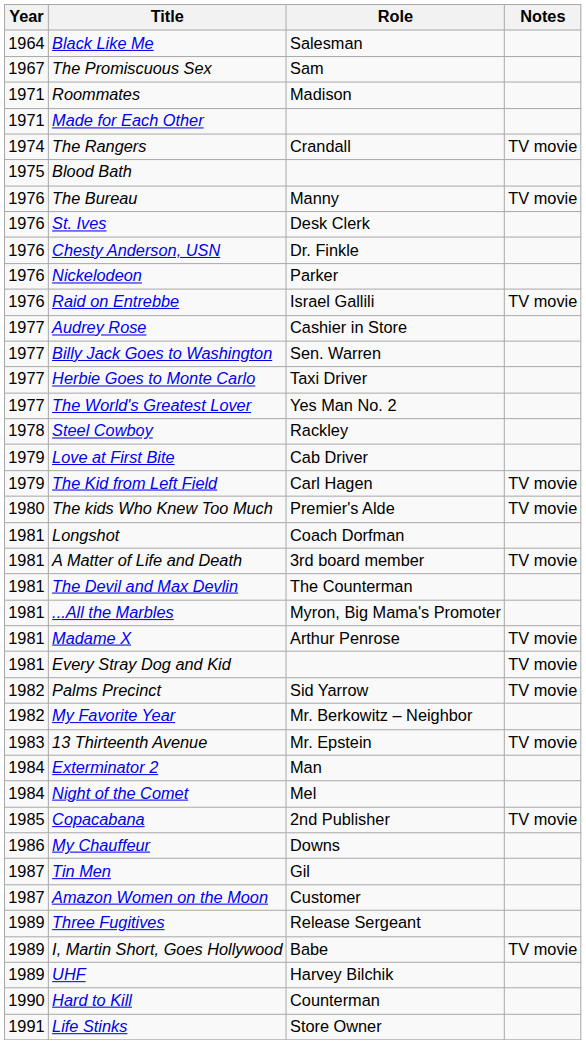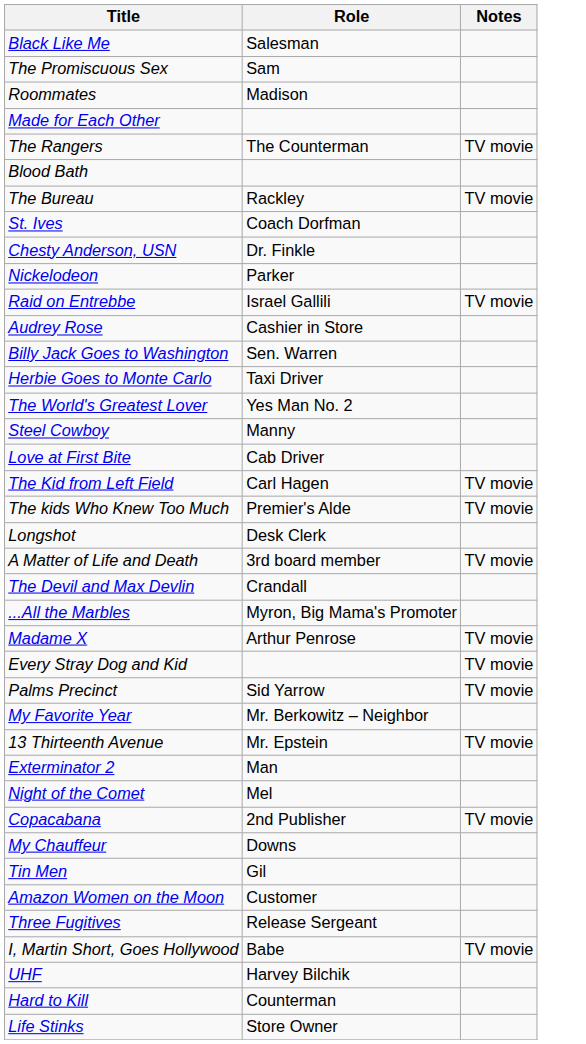- column: Year | 1964 | 1967 | 1971 | 1971 | 1974 | 1975 | 1976 | 1976 | 1976 | 1976 | 1976 | 1977 | 1977 | 1977 | 1977 | 1978 | 1979 | 1979 | 1980 | 1981 | 1981 | 1981 | 1981 | 1981 | 1981 | 1982 | 1982 | 1983 | 1984 | 1984 | 1985 | 1986 | 1987 | 1987 | 1989 | 1989 | 1989 | 1990 | 1991
The Rangers | Role: Crandall -> The Counterman
The Bureau | Role: Manny -> Rackley
St. Ives | Role: Desk Clerk -> Coach Dorfman
Steel Cowboy | Role: Rackley -> Manny
Longshot | Role: Coach Dorfman -> Desk Clerk
The Devil and Max Devlin | Role: The Counterman -> Crandall
